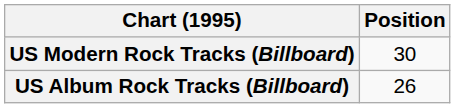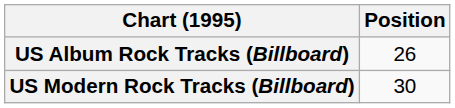rows swapped: US Album Rock Tracks (Billboard) <-> US Modern Rock Tracks (Billboard)
